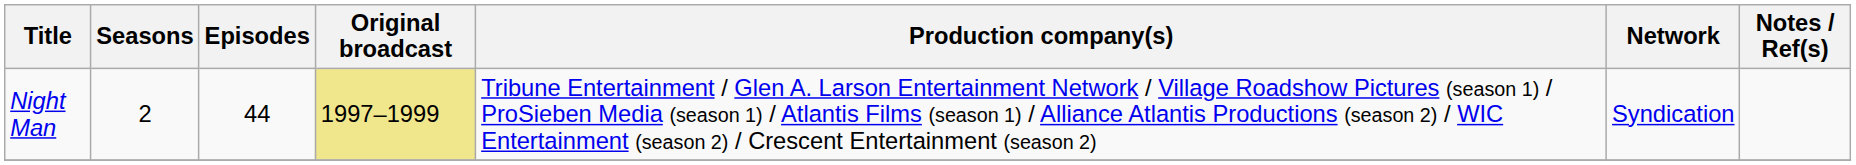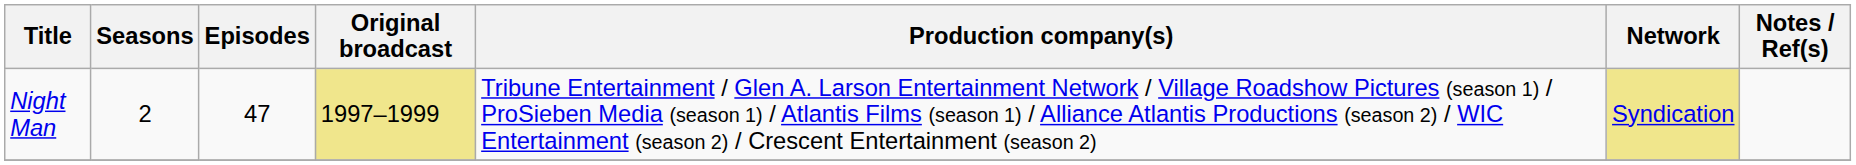Night Man | Episodes: 44 -> 47
Night Man | Network: no background -> khaki background
